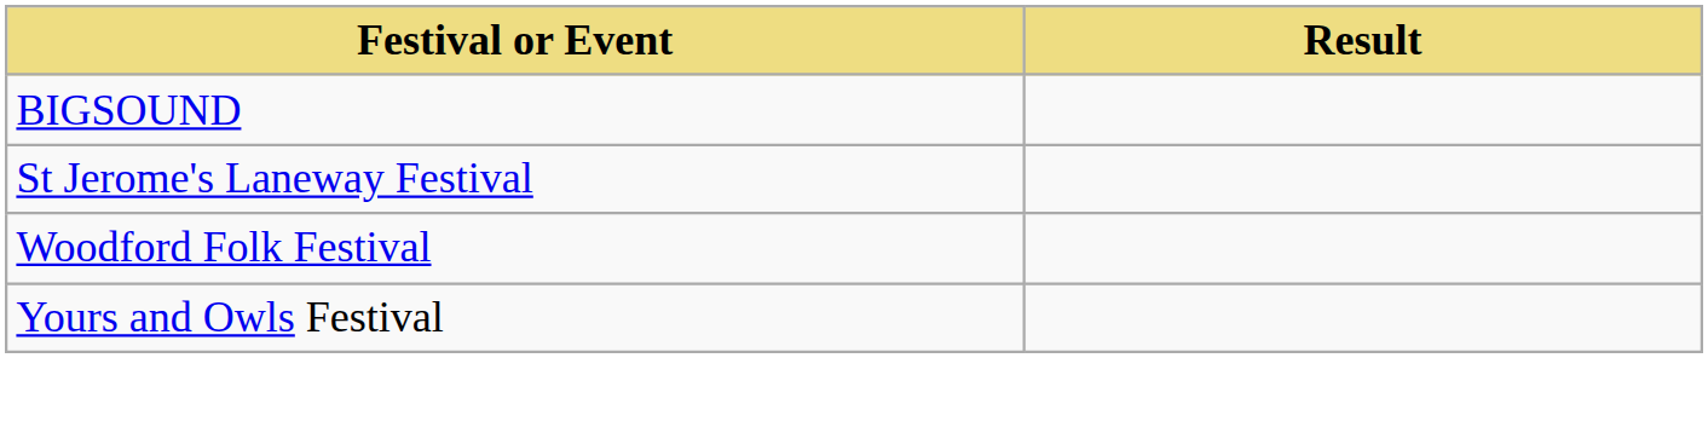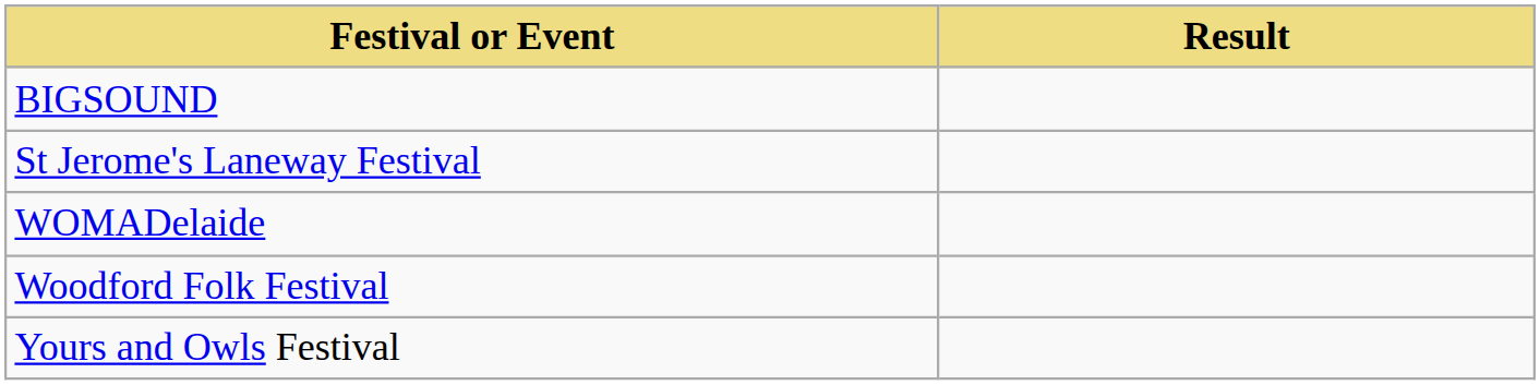+ row: WOMADelaide
